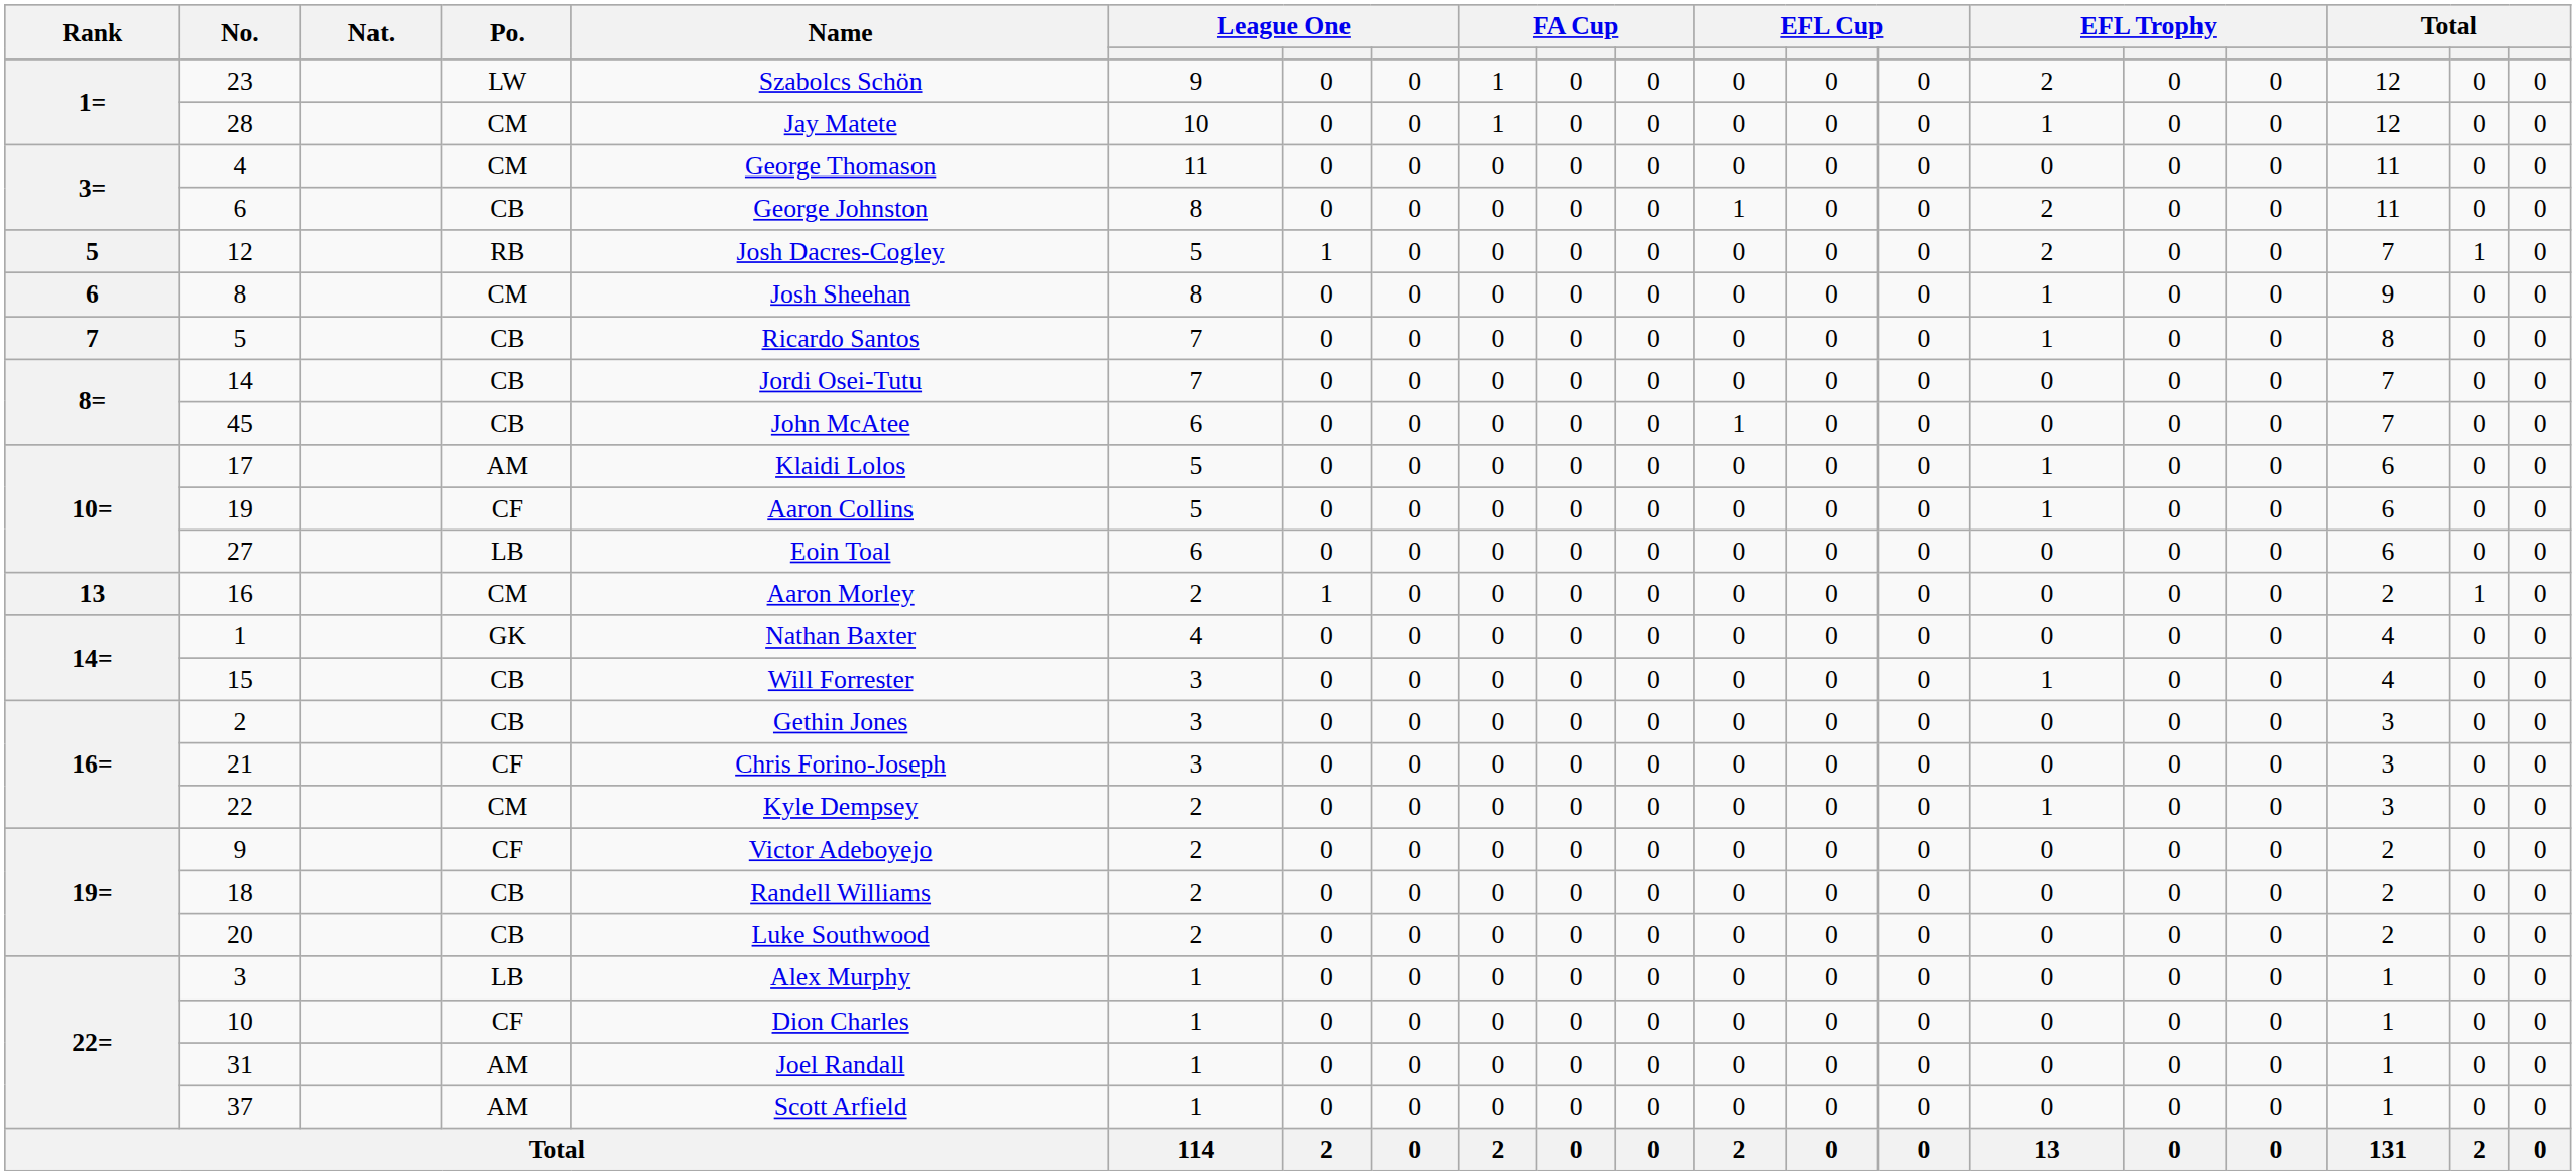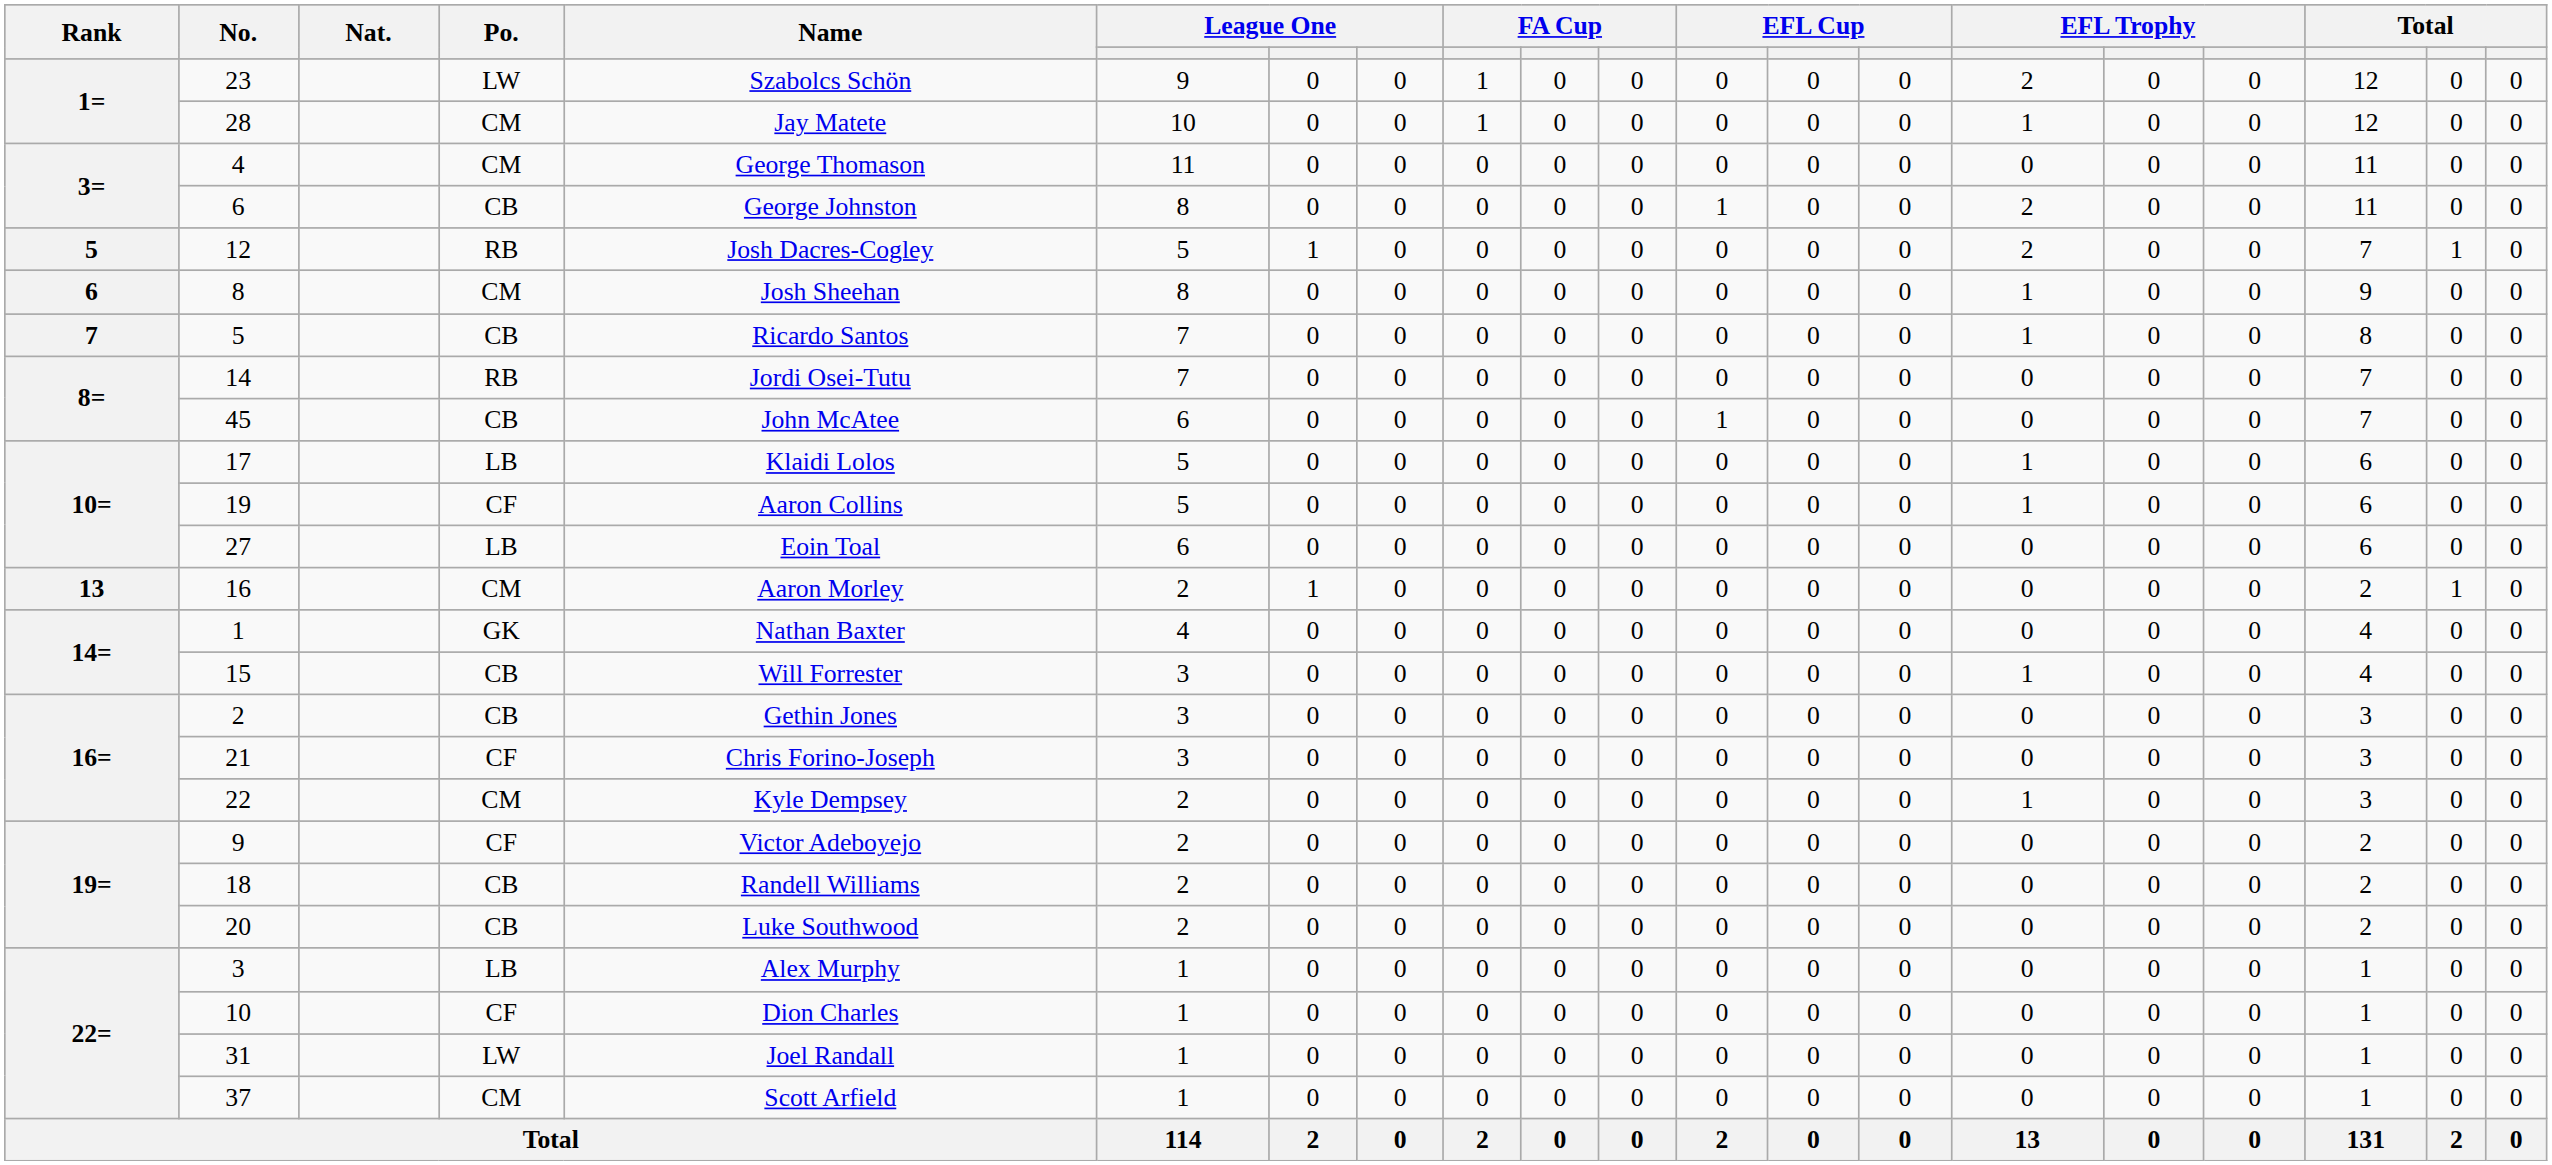14 | Po.: CB -> RB
17 | Po.: AM -> LB
31 | Po.: AM -> LW
37 | Po.: AM -> CM
